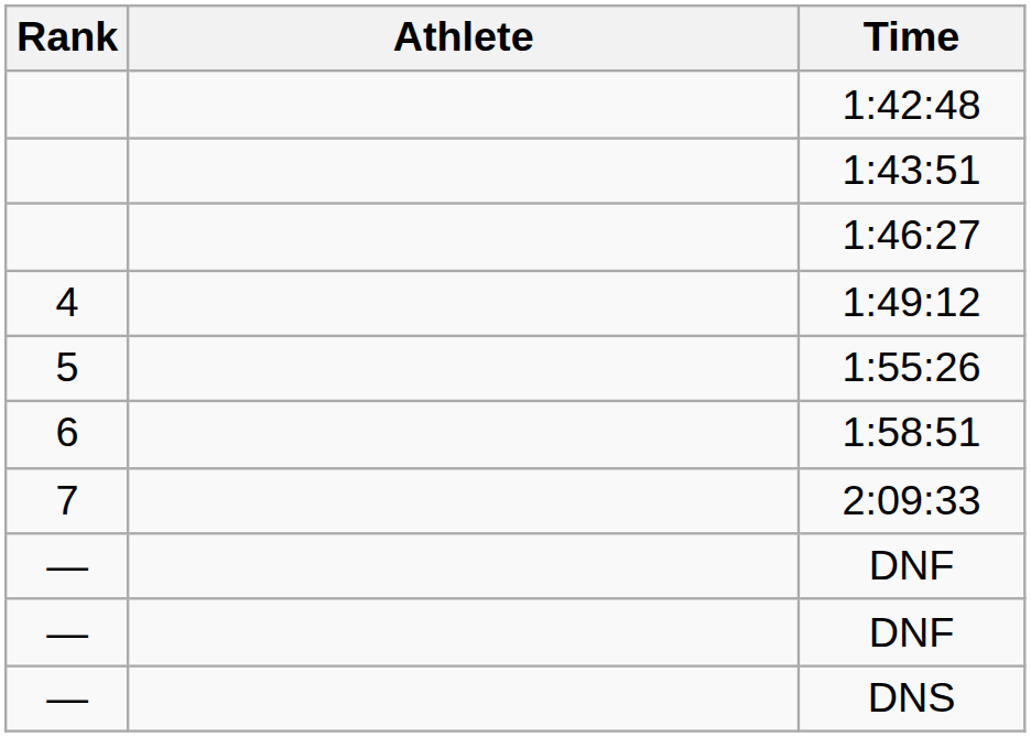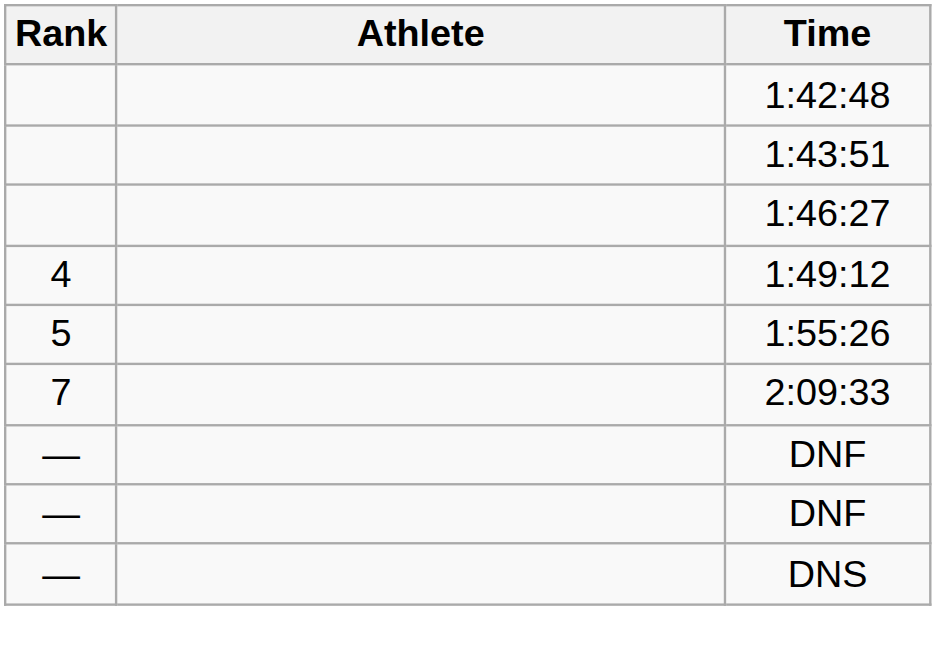- row: 6 | 1:58:51
